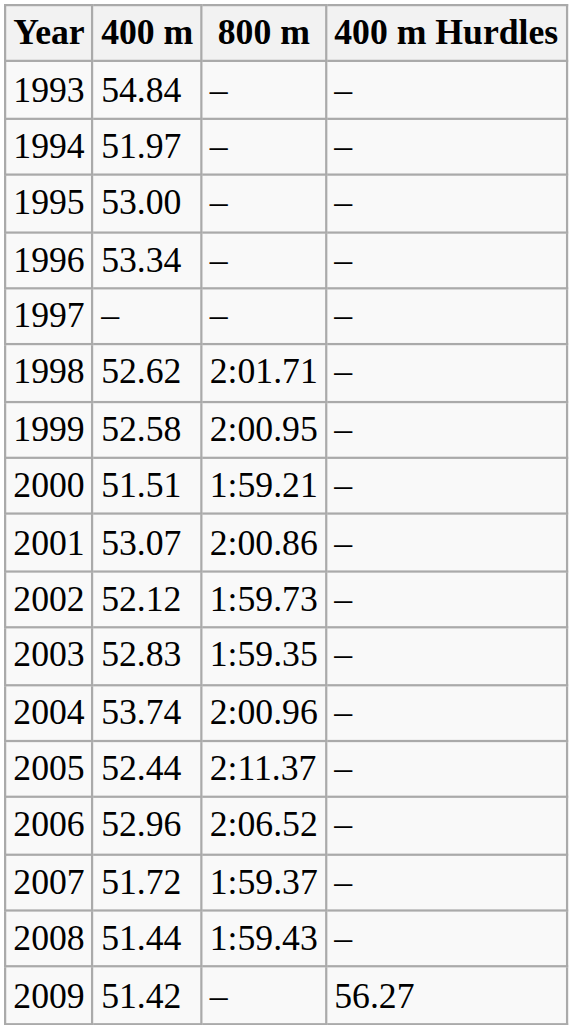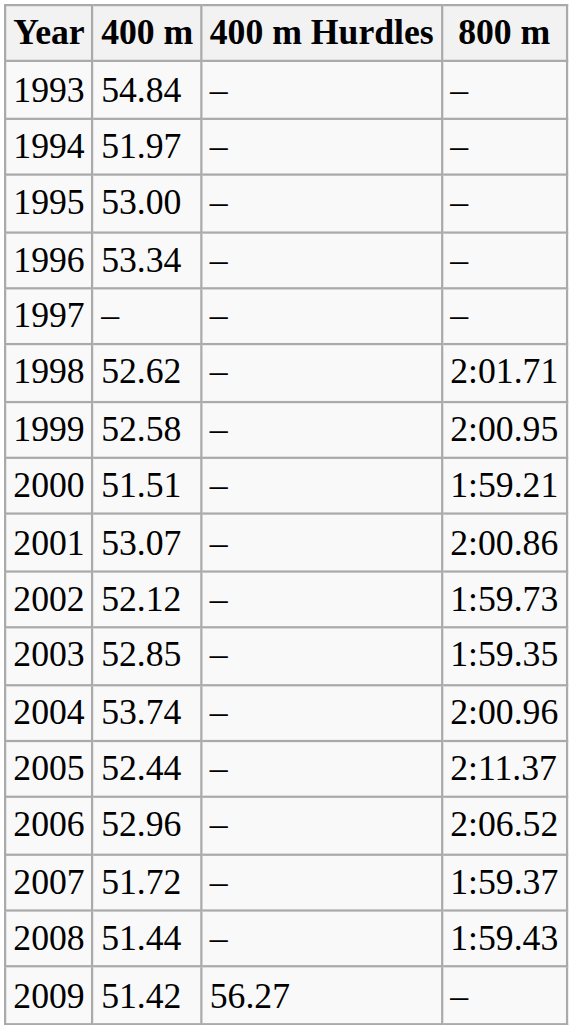columns swapped: 800 m <-> 400 m Hurdles
2003 | 400 m: 52.83 -> 52.85
